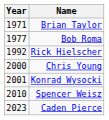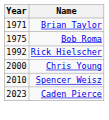Bob Roma | Year: 1977 -> 1975
- row: 2001 | Konrad Wysocki
